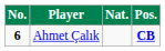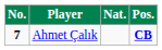Ahmet Çalık | No.: 6 -> 7
